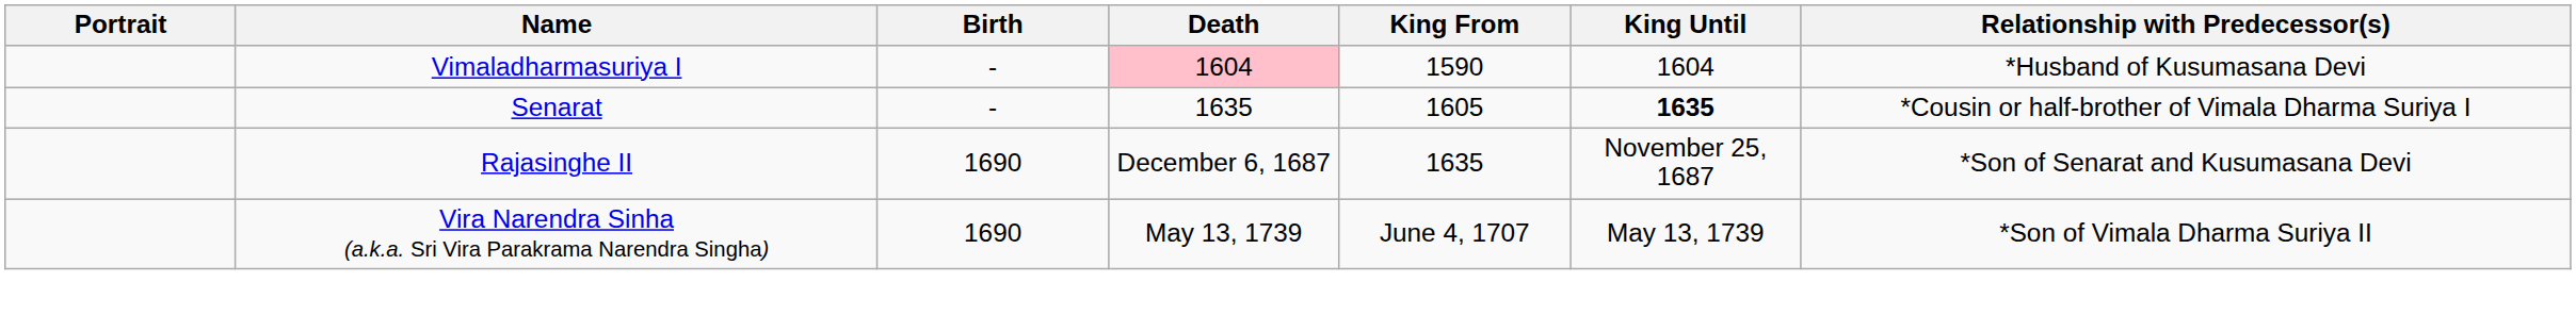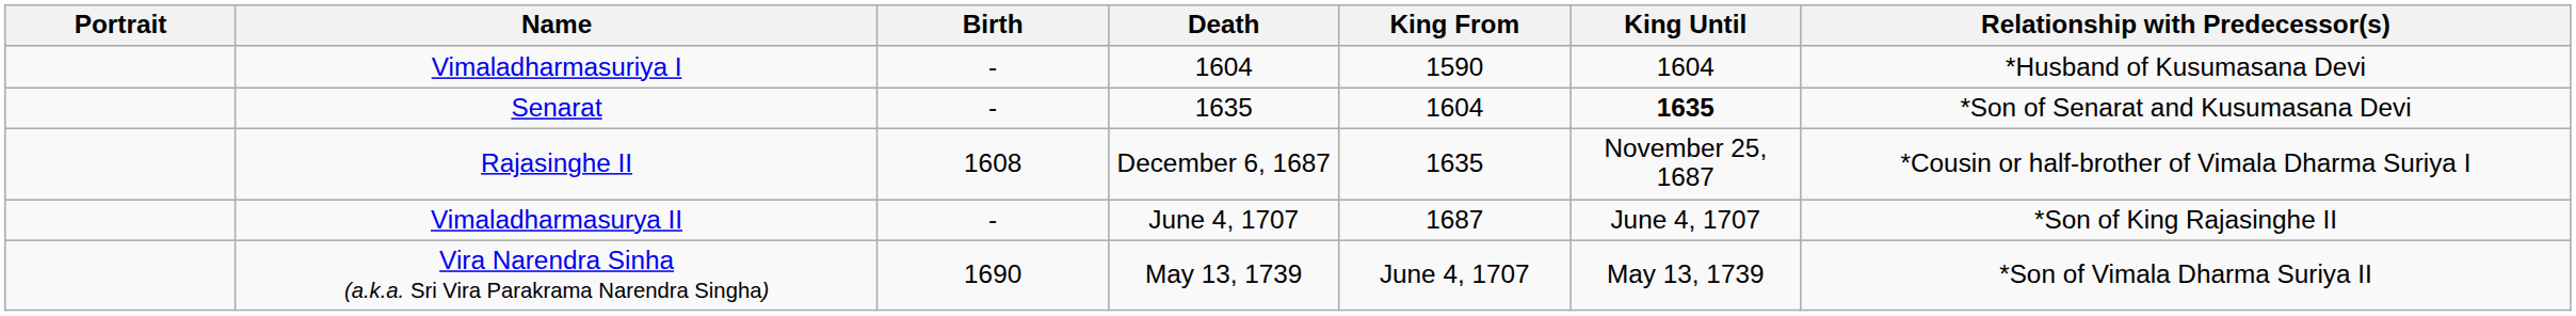Vimaladharmasuriya I | Death: pink background -> no background
Senarat | King From: 1605 -> 1604
Senarat | Relationship with Predecessor(s): *Cousin or half-brother of Vimala Dharma Suriya I -> *Son of Senarat and Kusumasana Devi
Rajasinghe II | Birth: 1690 -> 1608
Rajasinghe II | Relationship with Predecessor(s): *Son of Senarat and Kusumasana Devi -> *Cousin or half-brother of Vimala Dharma Suriya I
+ row: Vimaladharmasurya II | - | June 4, 1707 | 1687 | June 4, 1707 | *Son of King Rajasinghe II
